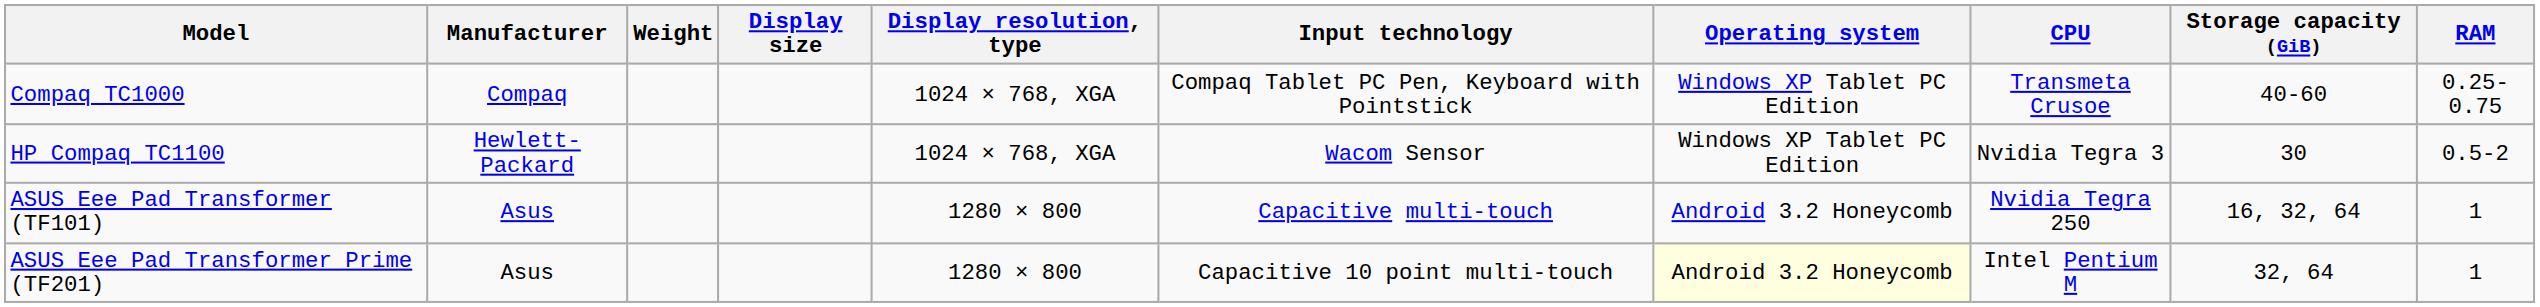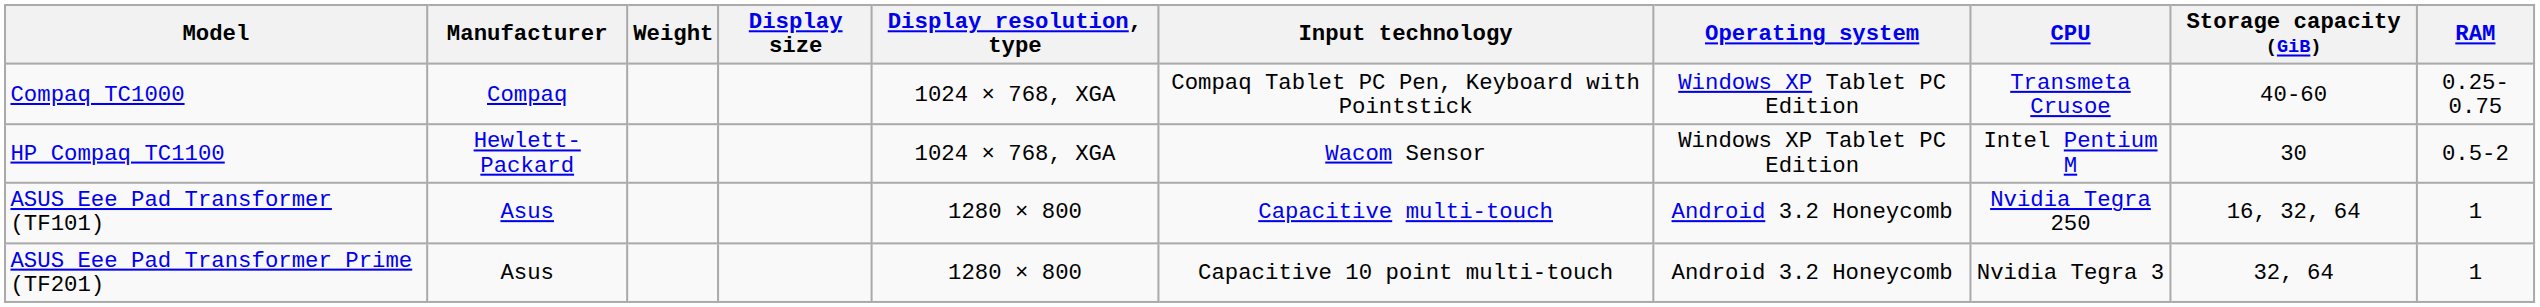HP Compaq TC1100 | CPU: Nvidia Tegra 3 -> Intel Pentium M
ASUS Eee Pad Transformer Prime (TF201) | Operating system: lightyellow background -> no background
ASUS Eee Pad Transformer Prime (TF201) | CPU: Intel Pentium M -> Nvidia Tegra 3
